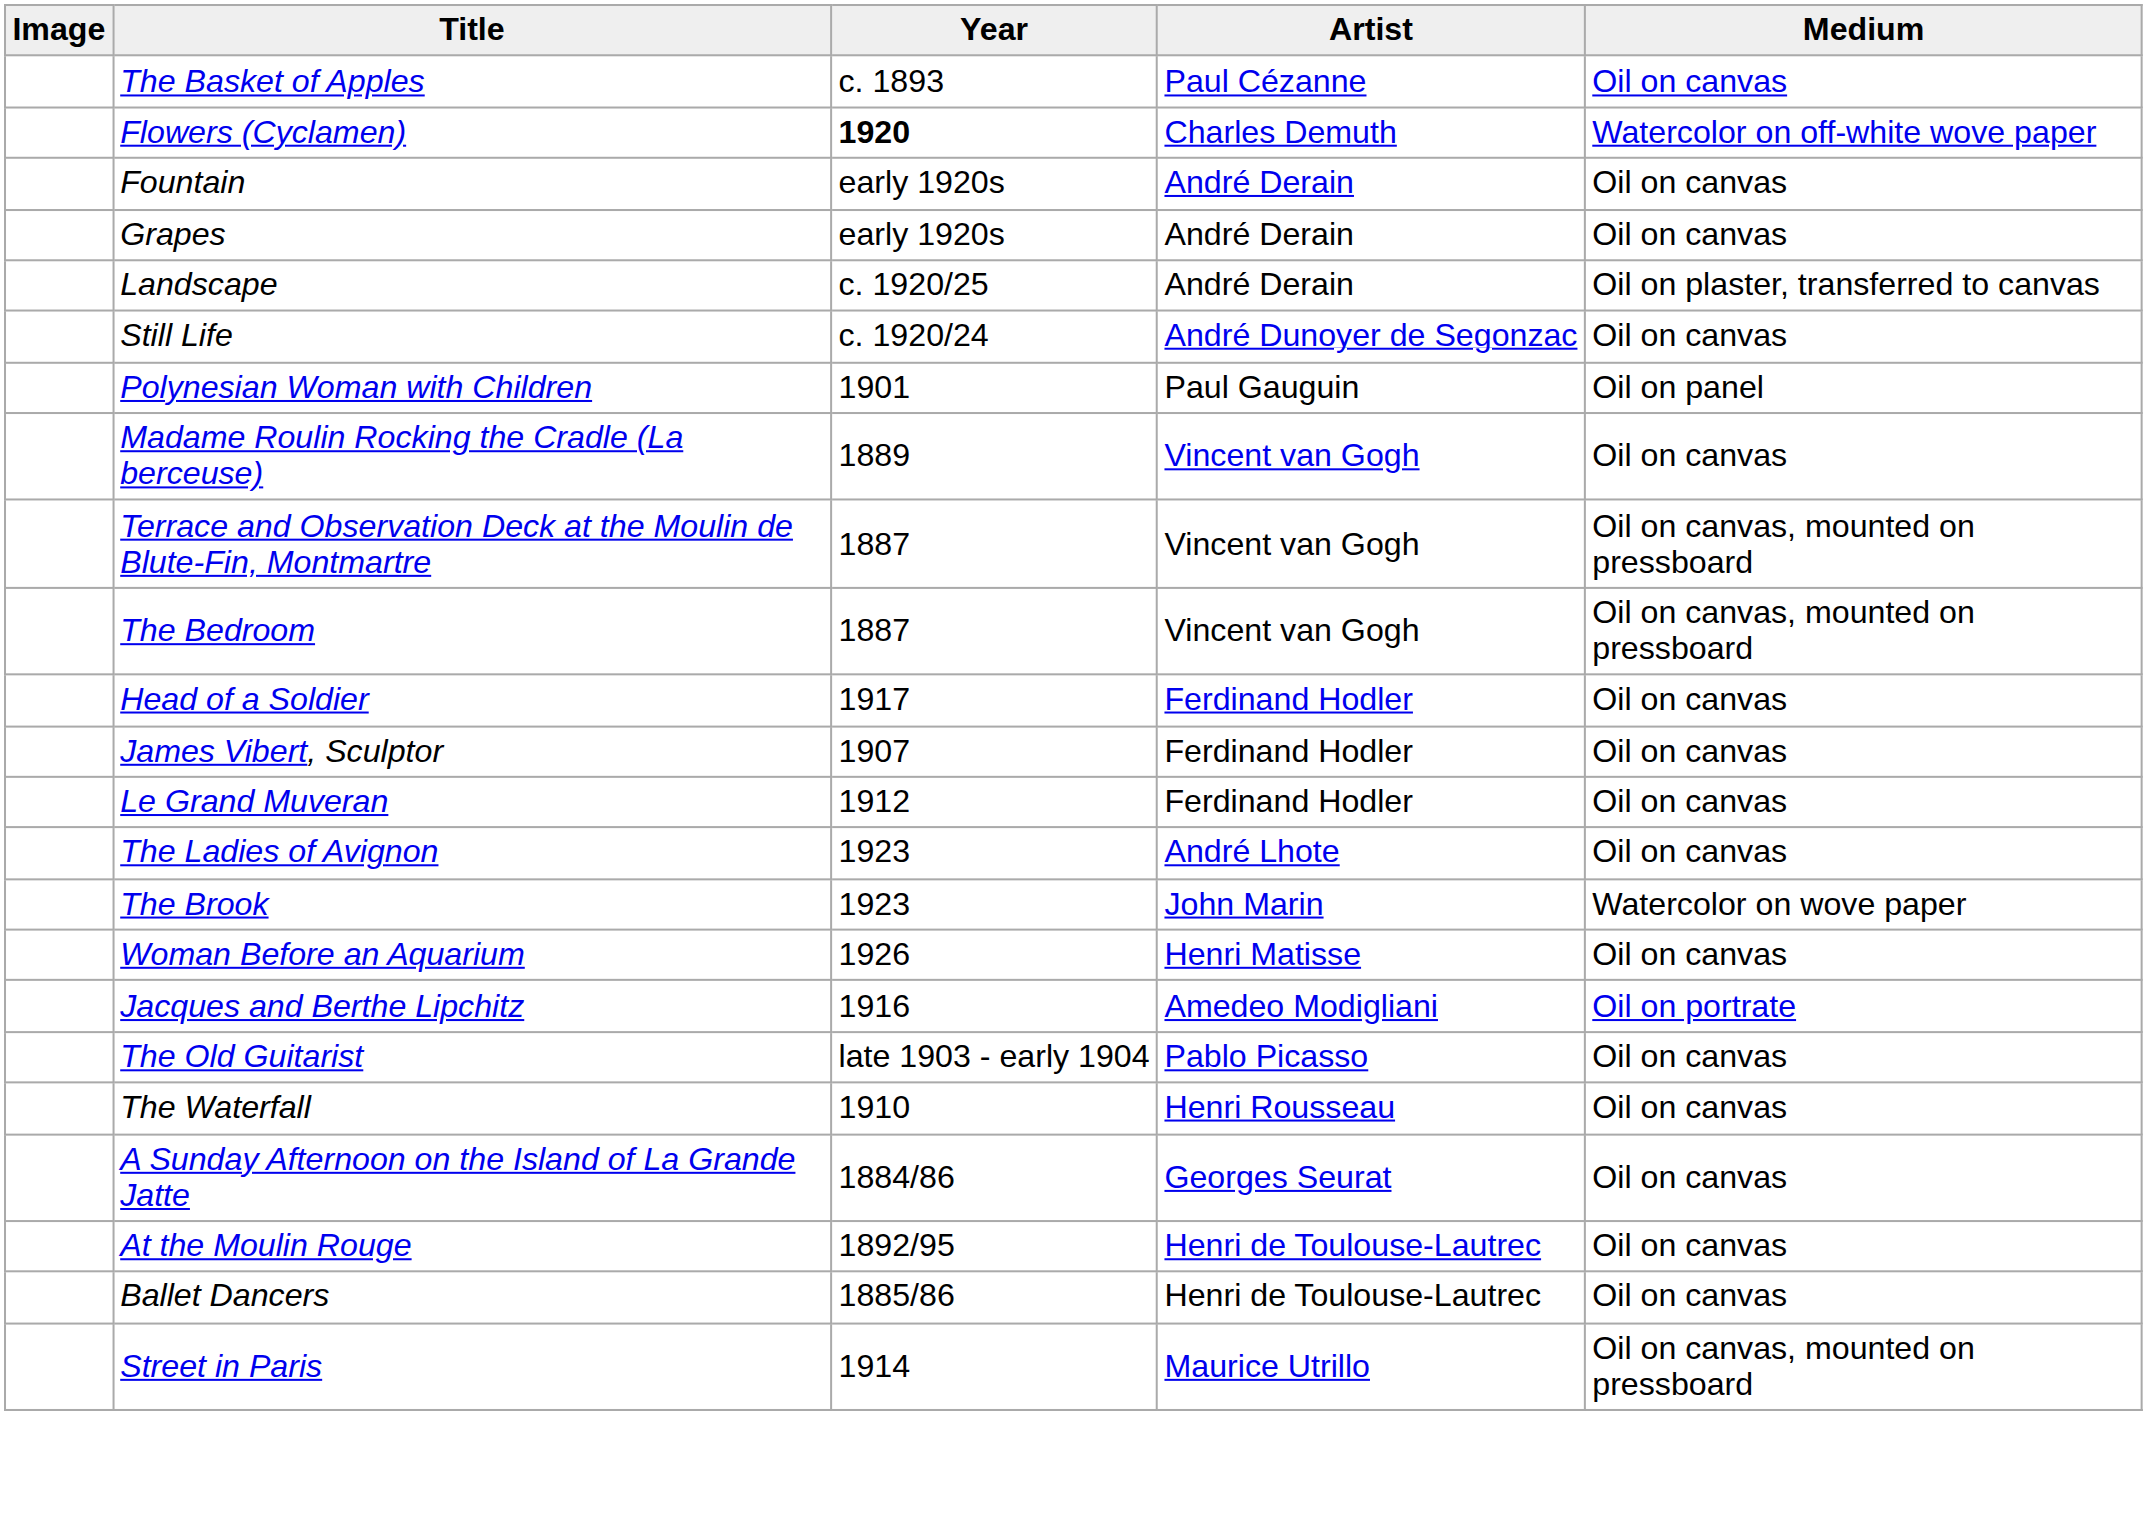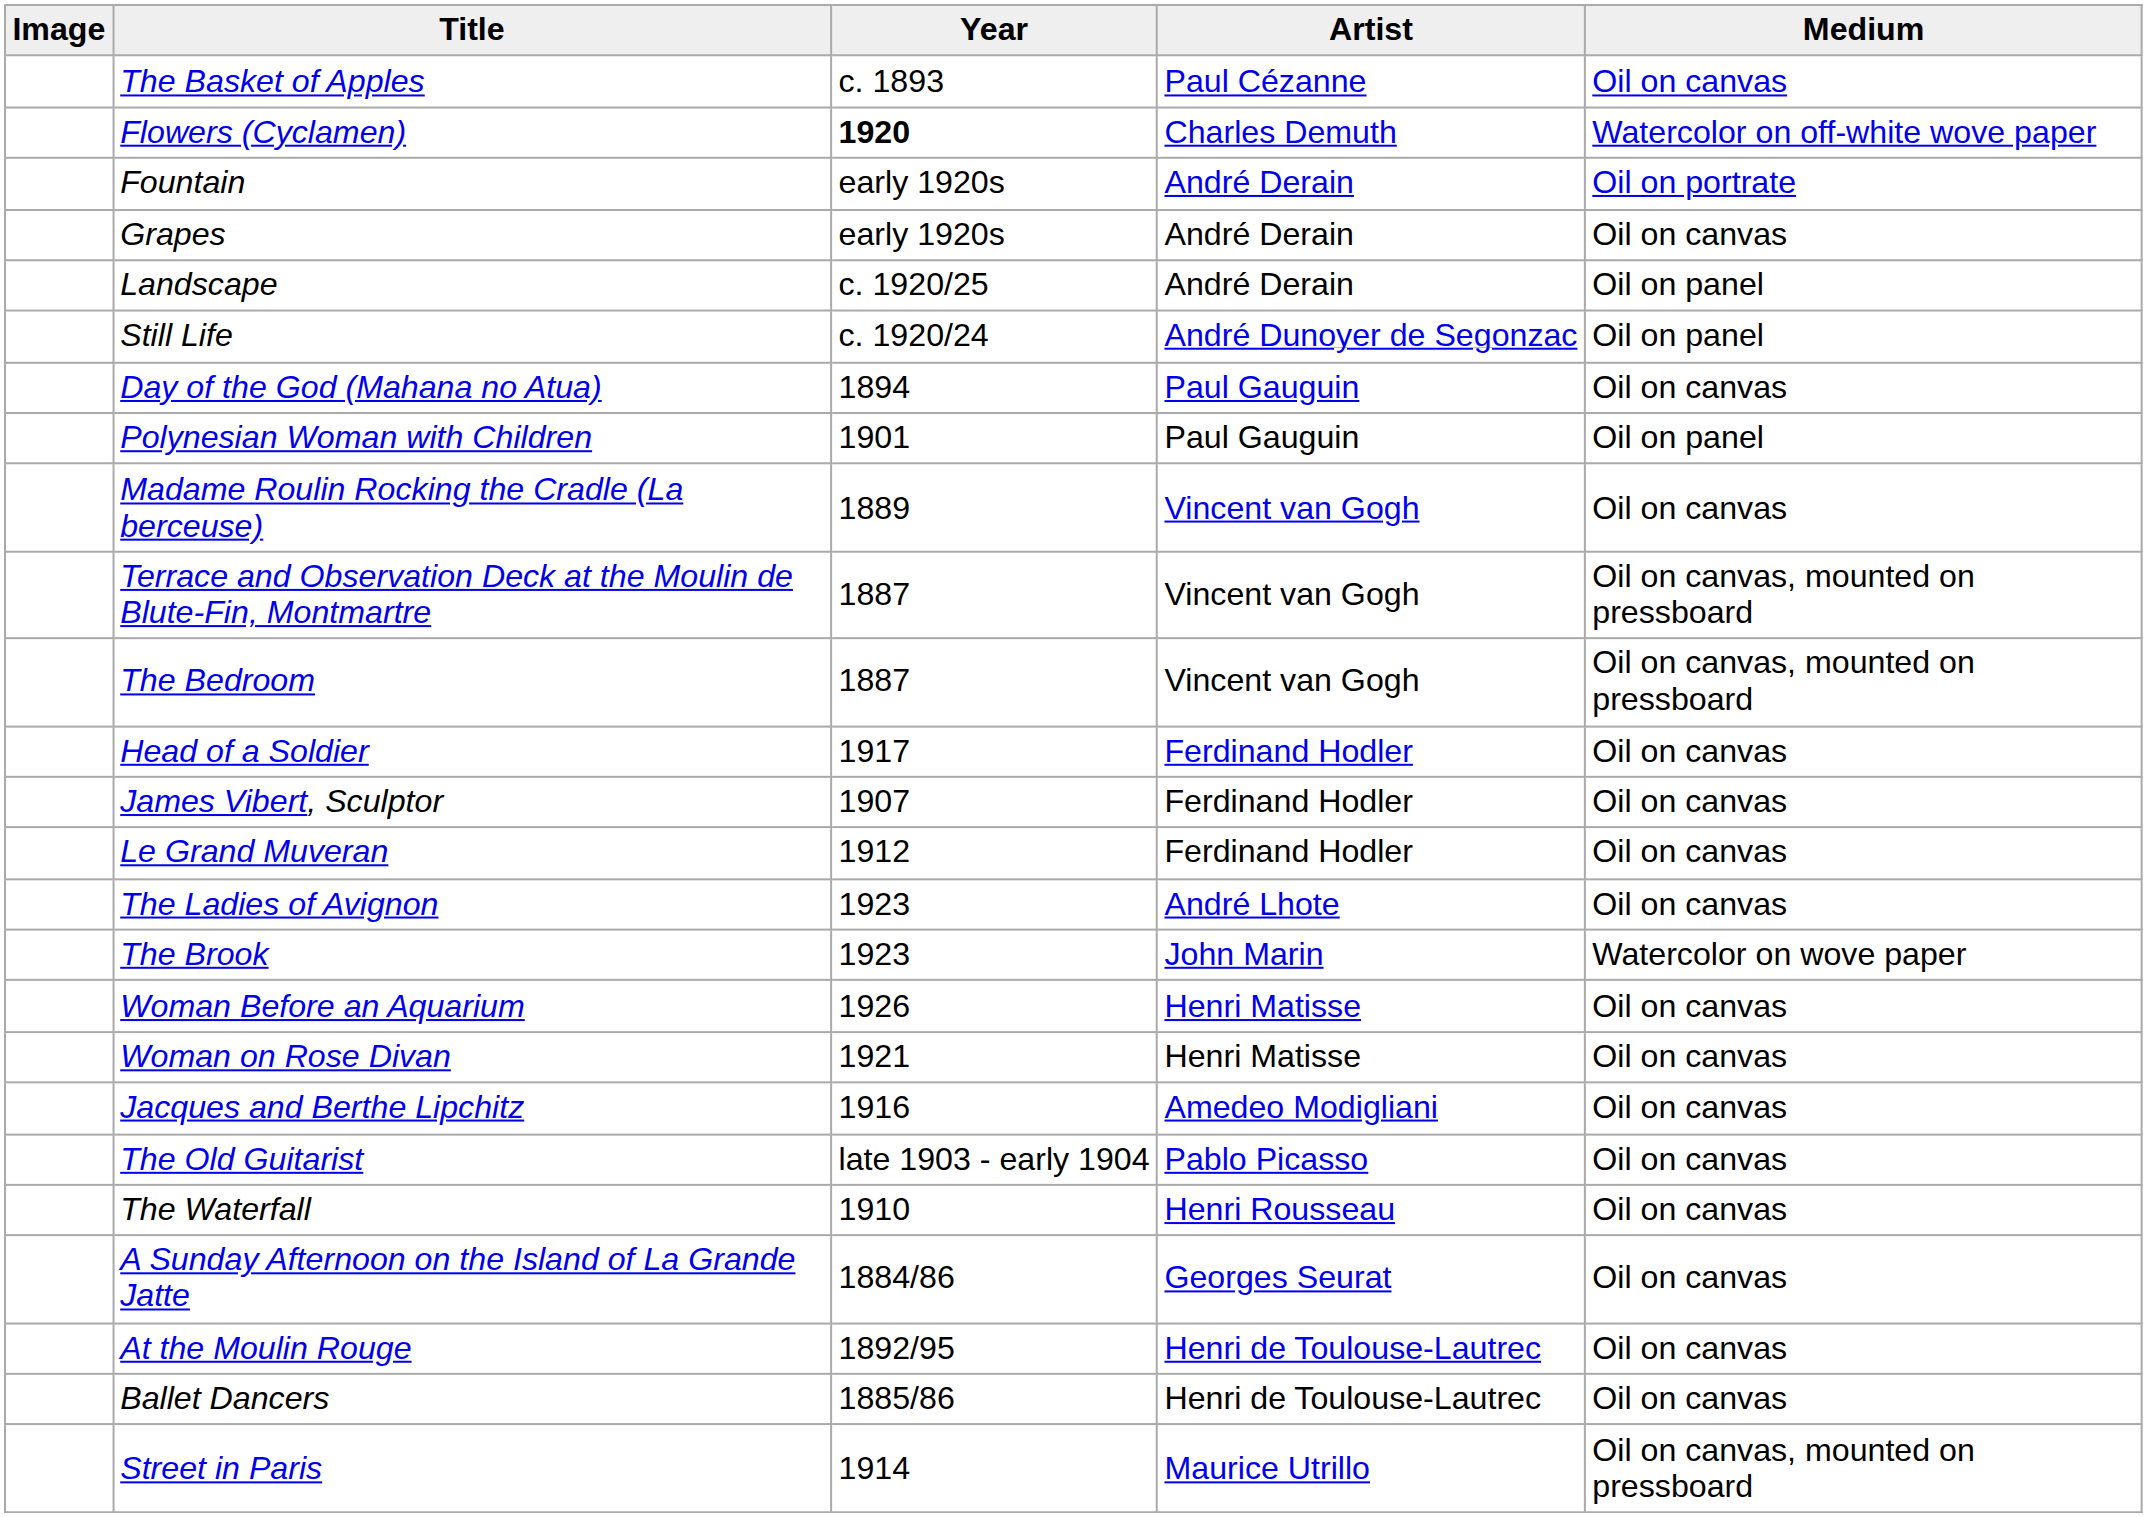Fountain | Medium: Oil on canvas -> Oil on portrate
Landscape | Medium: Oil on plaster, transferred to canvas -> Oil on panel
Still Life | Medium: Oil on canvas -> Oil on panel
+ row: Day of the God (Mahana no Atua) | 1894 | Paul Gauguin | Oil on canvas
+ row: Woman on Rose Divan | 1921 | Henri Matisse | Oil on canvas
Jacques and Berthe Lipchitz | Medium: Oil on portrate -> Oil on canvas
